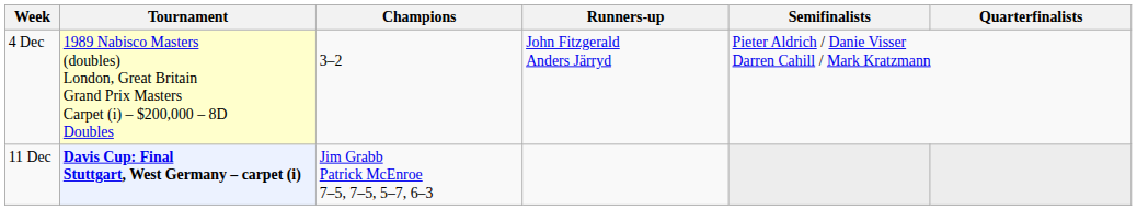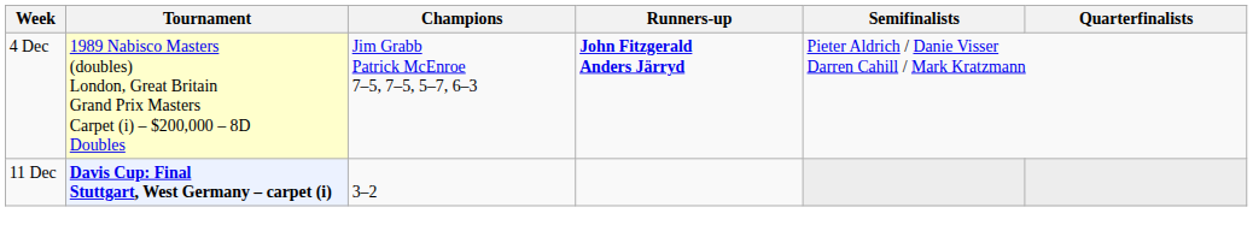4 Dec | Champions: 3–2 -> Jim Grabb Patrick McEnroe 7–5, 7–5, 5–7, 6–3
4 Dec | Runners-up: normal -> bold
11 Dec | Champions: Jim Grabb Patrick McEnroe 7–5, 7–5, 5–7, 6–3 -> 3–2
